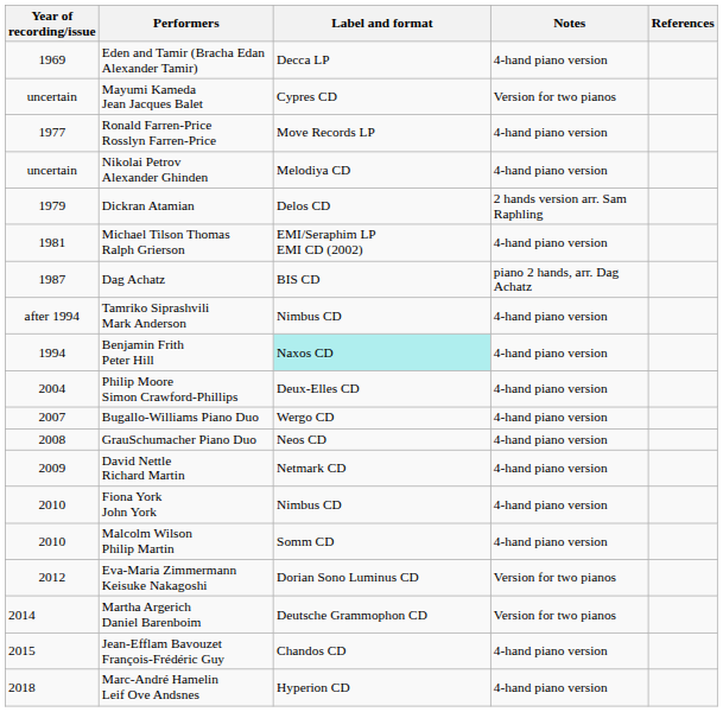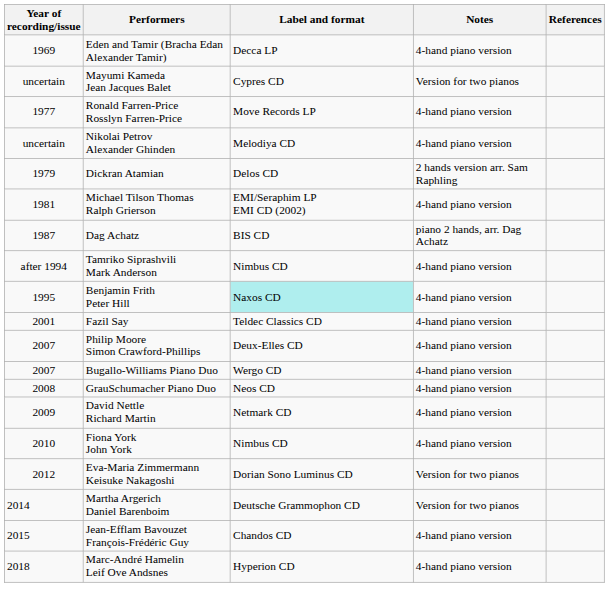Benjamin Frith Peter Hill | Year of recording/issue: 1994 -> 1995
+ row: 2001 | Fazil Say | Teldec Classics CD | 4-hand piano version
Philip Moore Simon Crawford-Phillips | Year of recording/issue: 2004 -> 2007
- row: 2010 | Malcolm Wilson Philip Martin | Somm CD | 4-hand piano version
